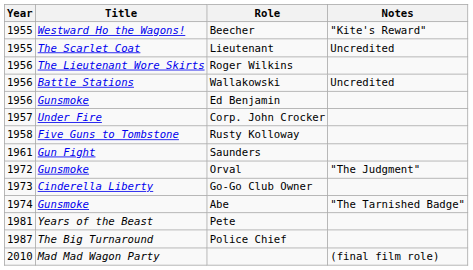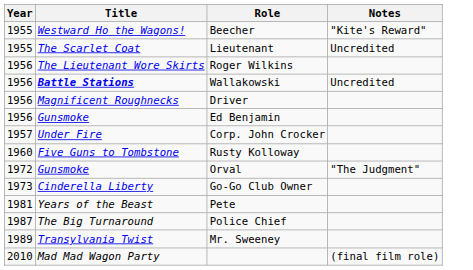Wallakowski | Title: normal -> bold
+ row: 1956 | Magnificent Roughnecks | Driver
Rusty Kolloway | Year: 1958 -> 1960
- row: 1961 | Gun Fight | Saunders
- row: 1974 | Gunsmoke | Abe | "The Tarnished Badge"
+ row: 1989 | Transylvania Twist | Mr. Sweeney
